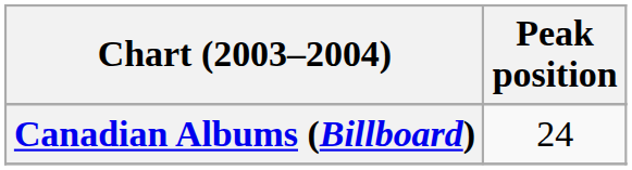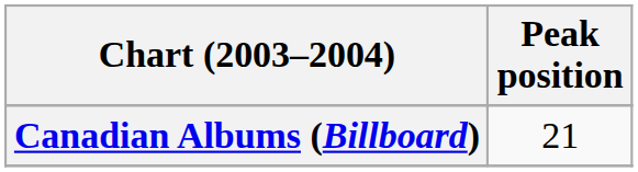Canadian Albums (Billboard) | Peak position: 24 -> 21
